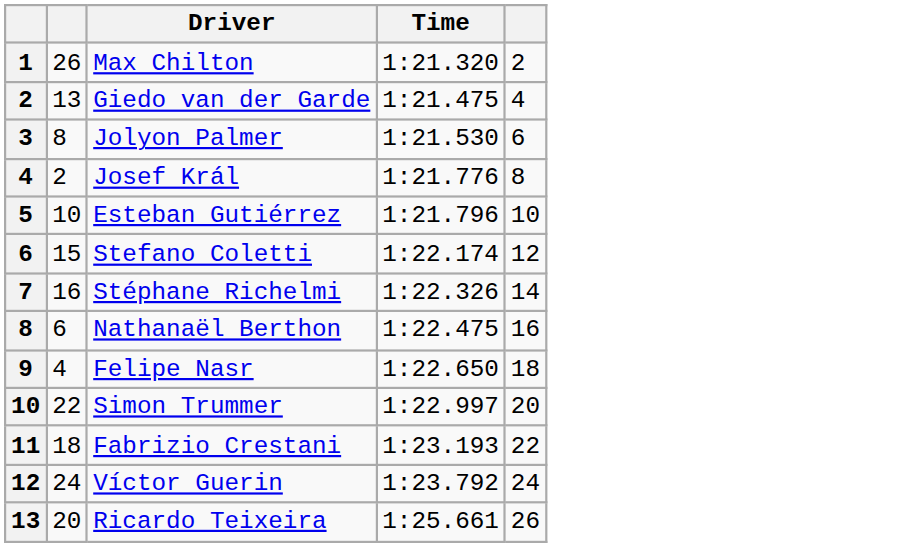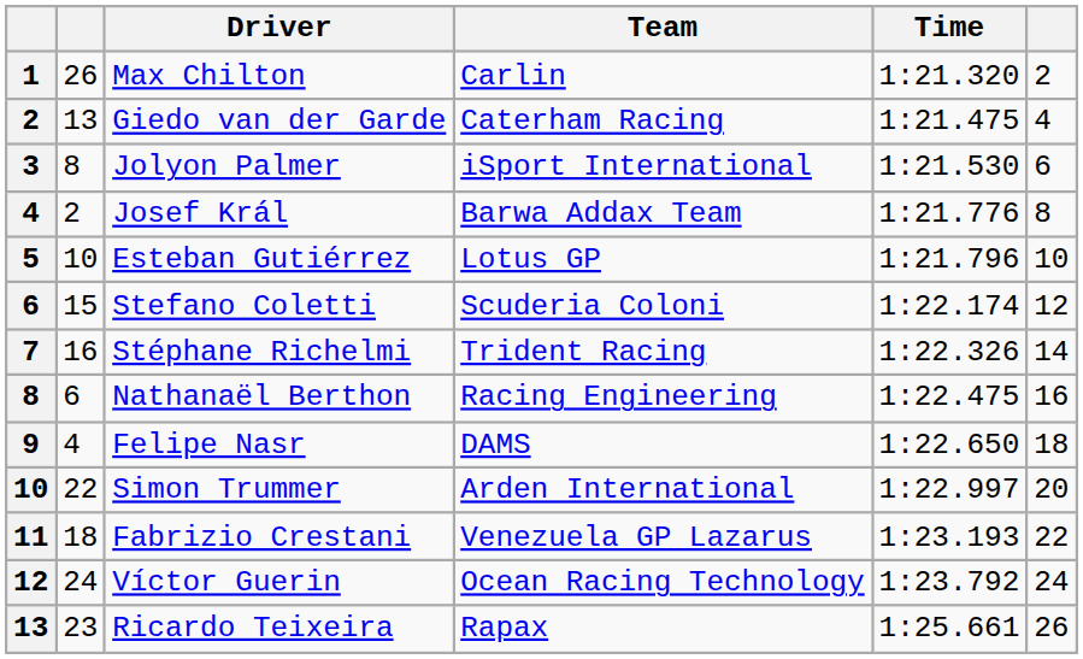+ column: Team | Carlin | Caterham Racing | iSport International | Barwa Addax Team | Lotus GP | Scuderia Coloni | Trident Racing | Racing Engineering | DAMS | Arden International | Venezuela GP Lazarus | Ocean Racing Technology | Rapax
Ricardo Teixeira | column 2: 20 -> 23
